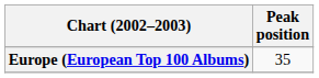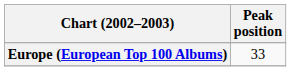Europe (European Top 100 Albums) | Peak position: 35 -> 33
